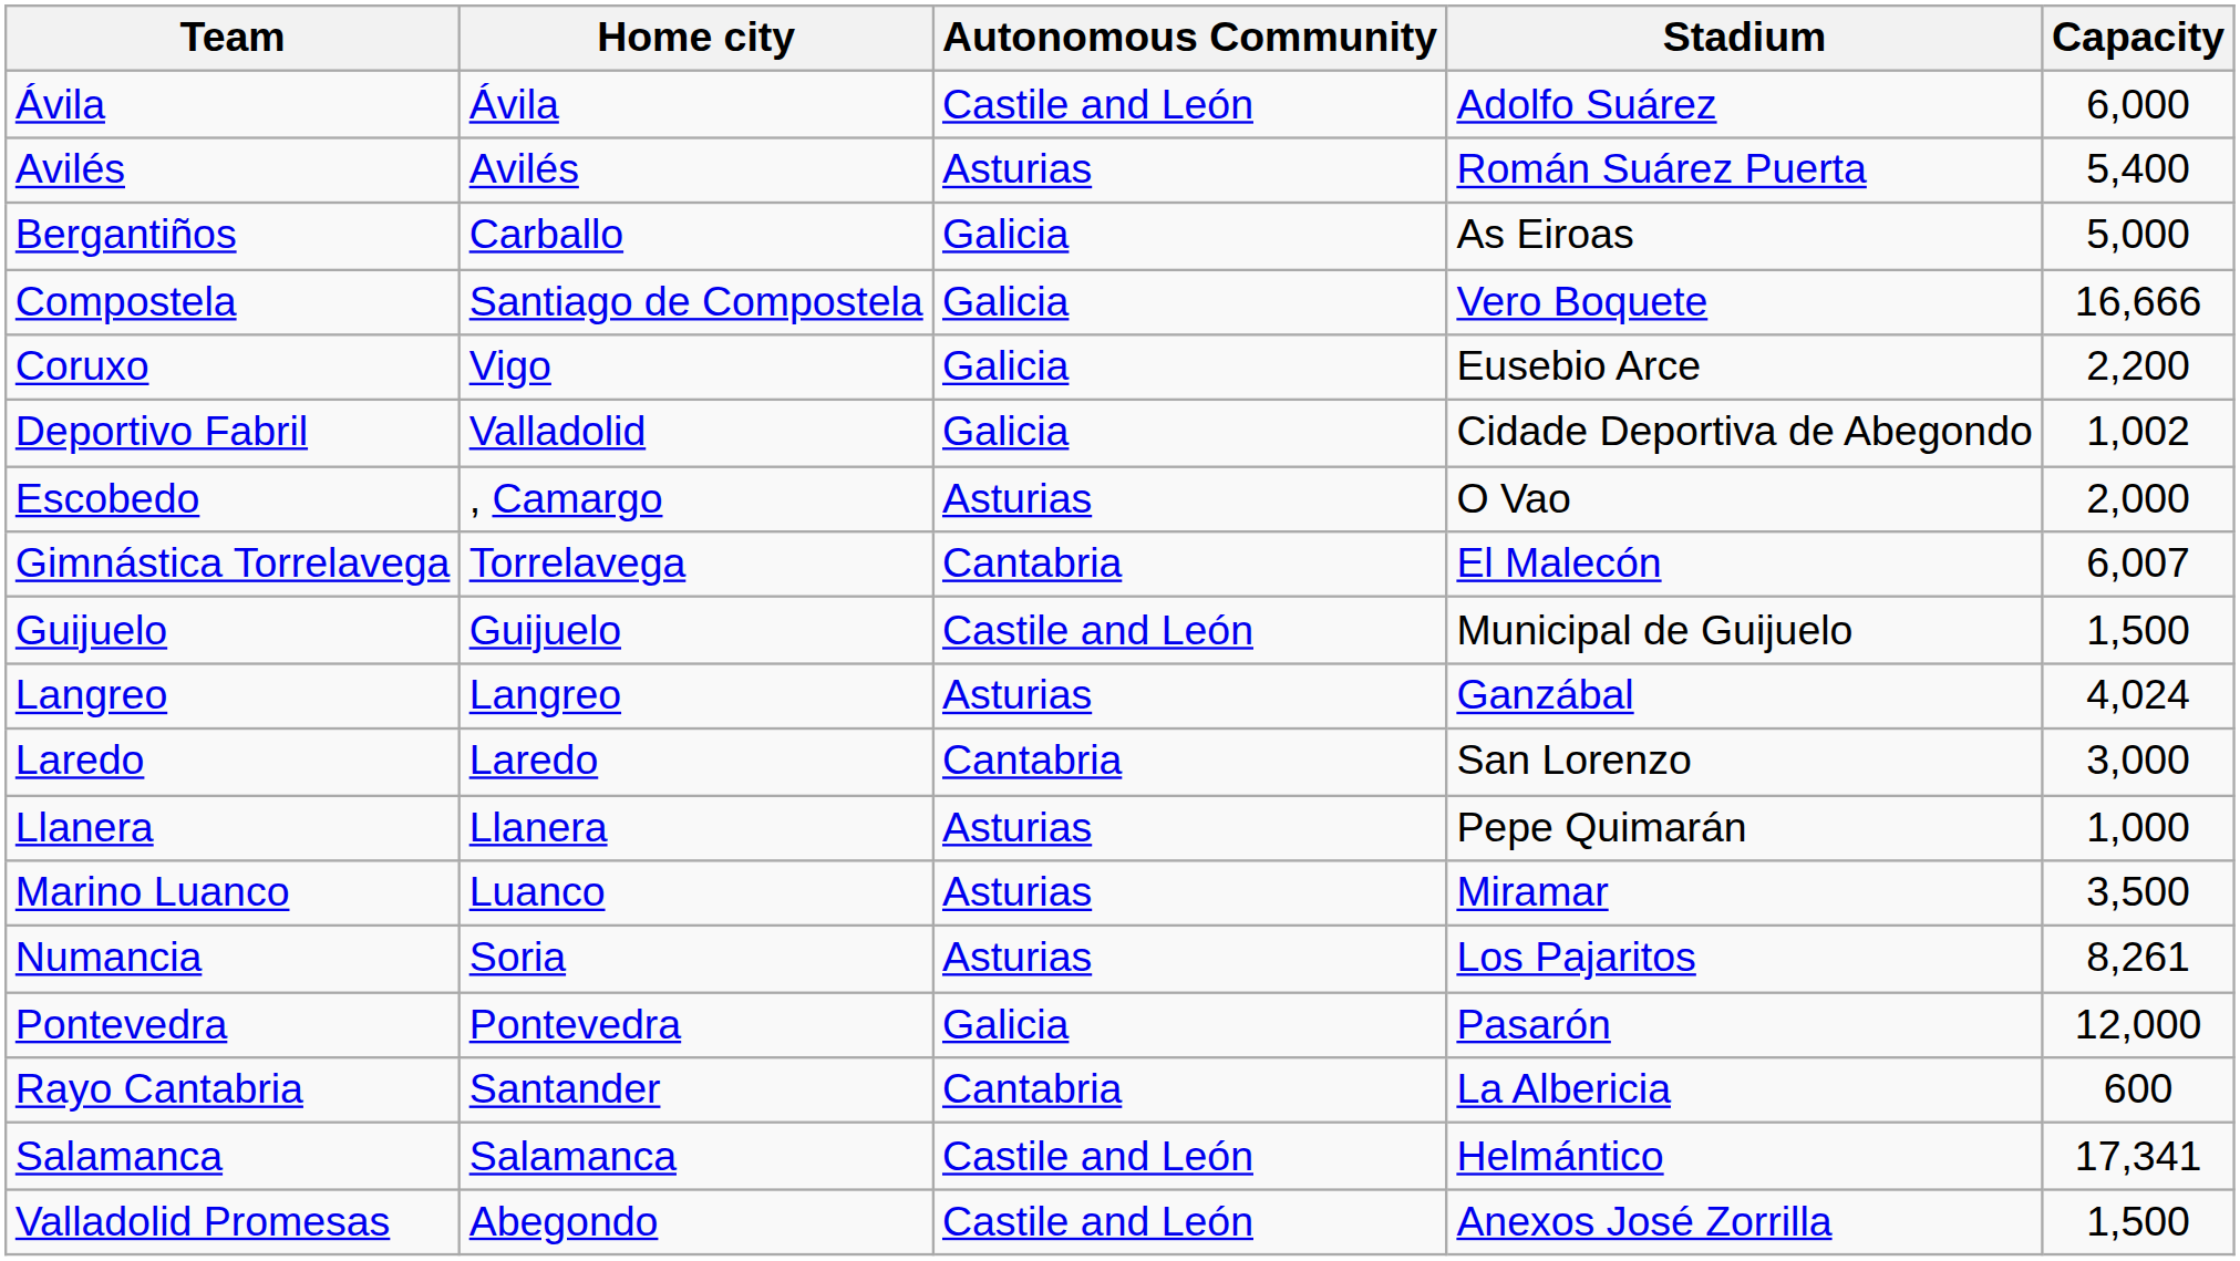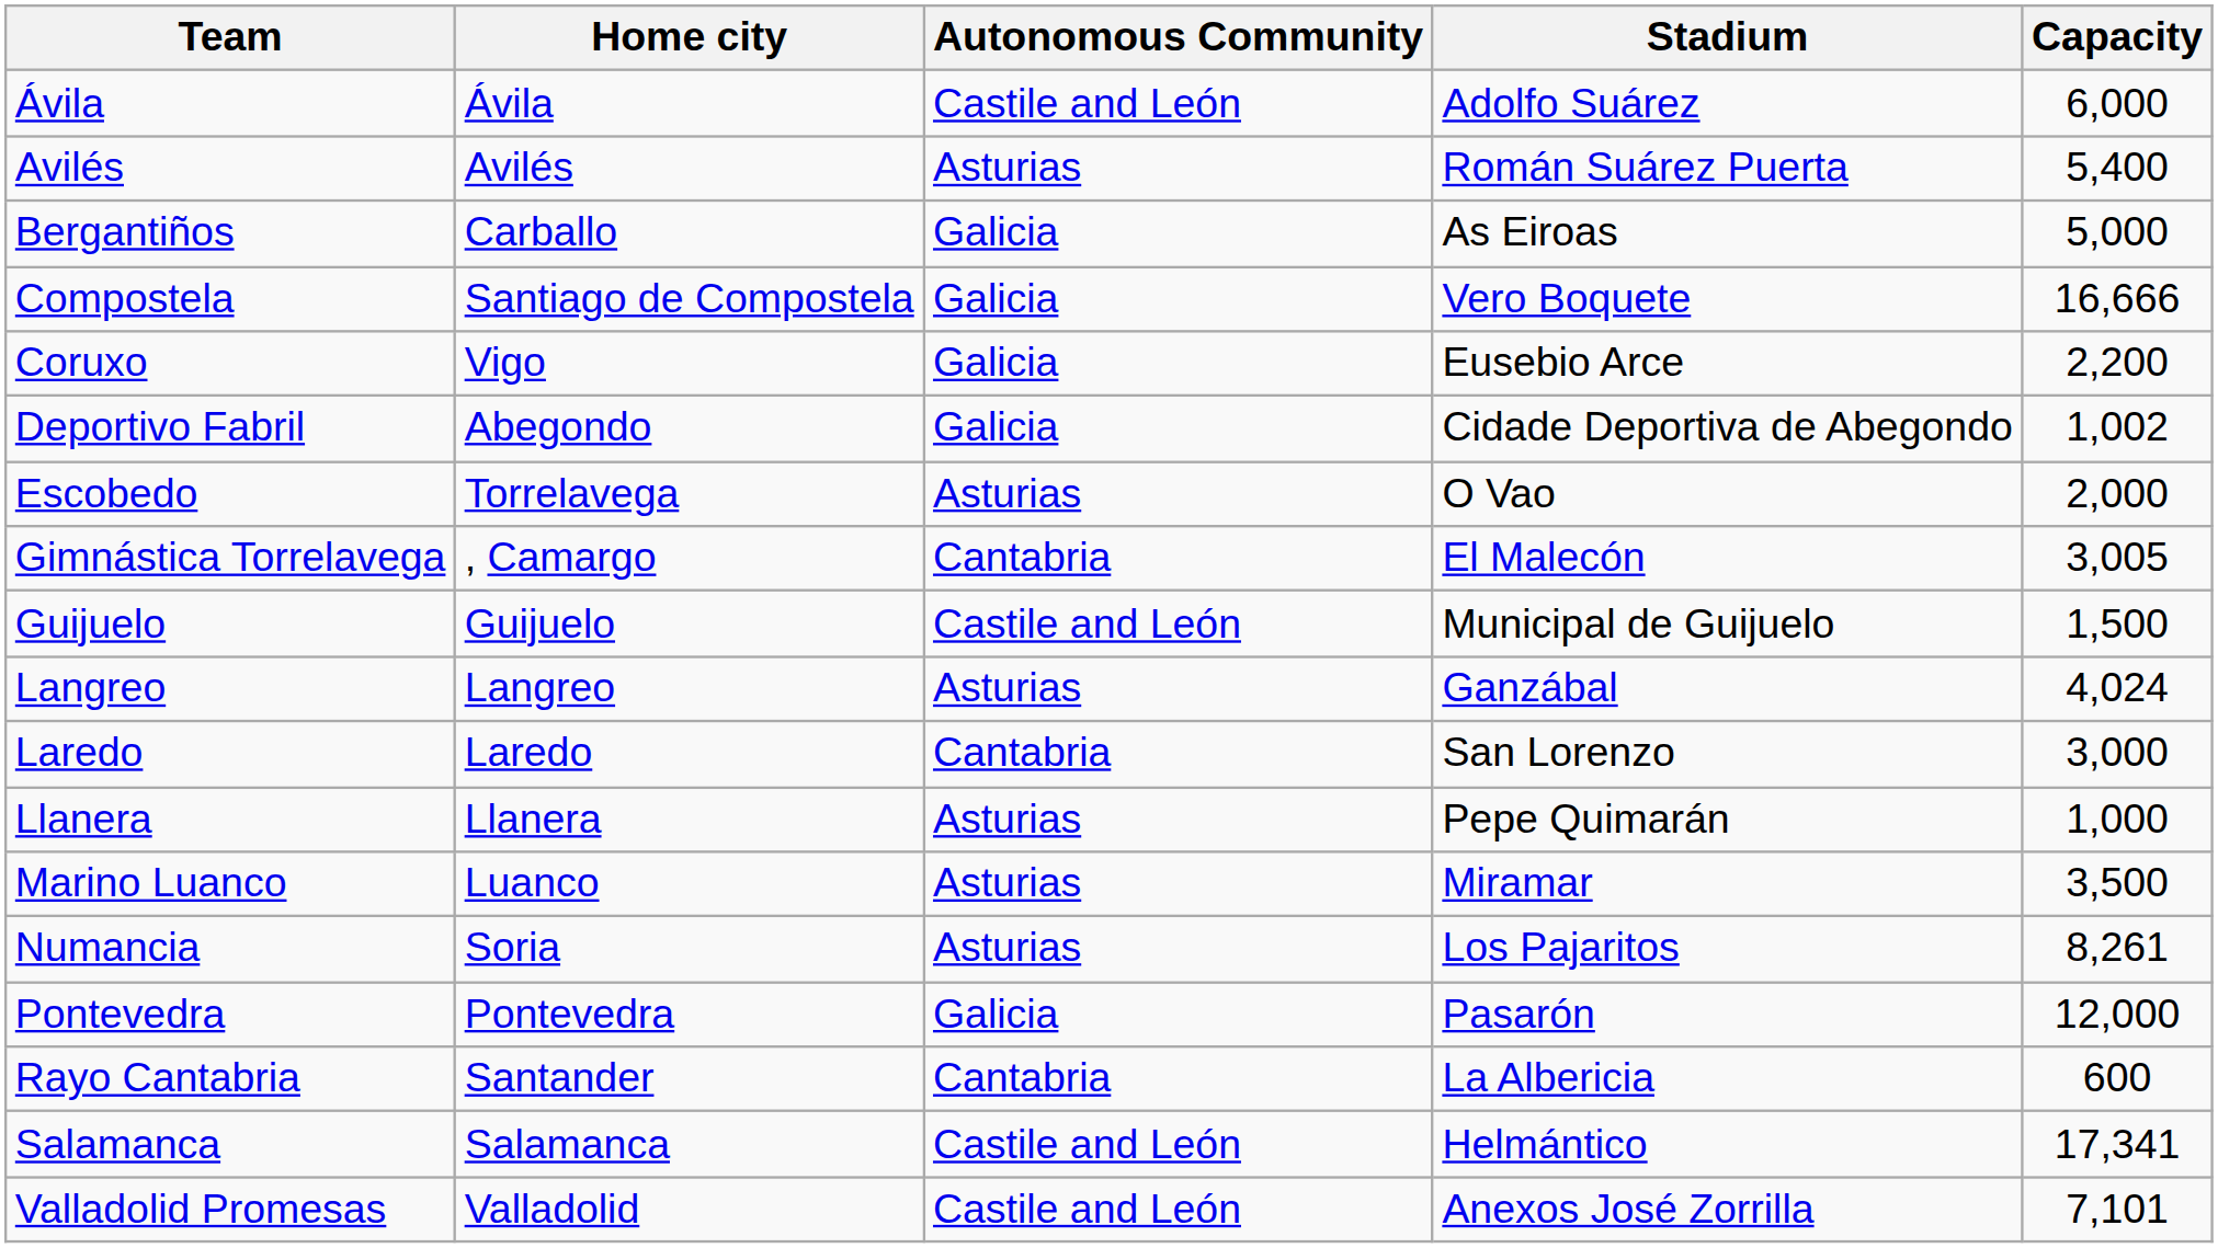Deportivo Fabril | Home city: Valladolid -> Abegondo
Escobedo | Home city: , Camargo -> Torrelavega
Gimnástica Torrelavega | Home city: Torrelavega -> , Camargo
Gimnástica Torrelavega | Capacity: 6,007 -> 3,005
Valladolid Promesas | Home city: Abegondo -> Valladolid
Valladolid Promesas | Capacity: 1,500 -> 7,101
